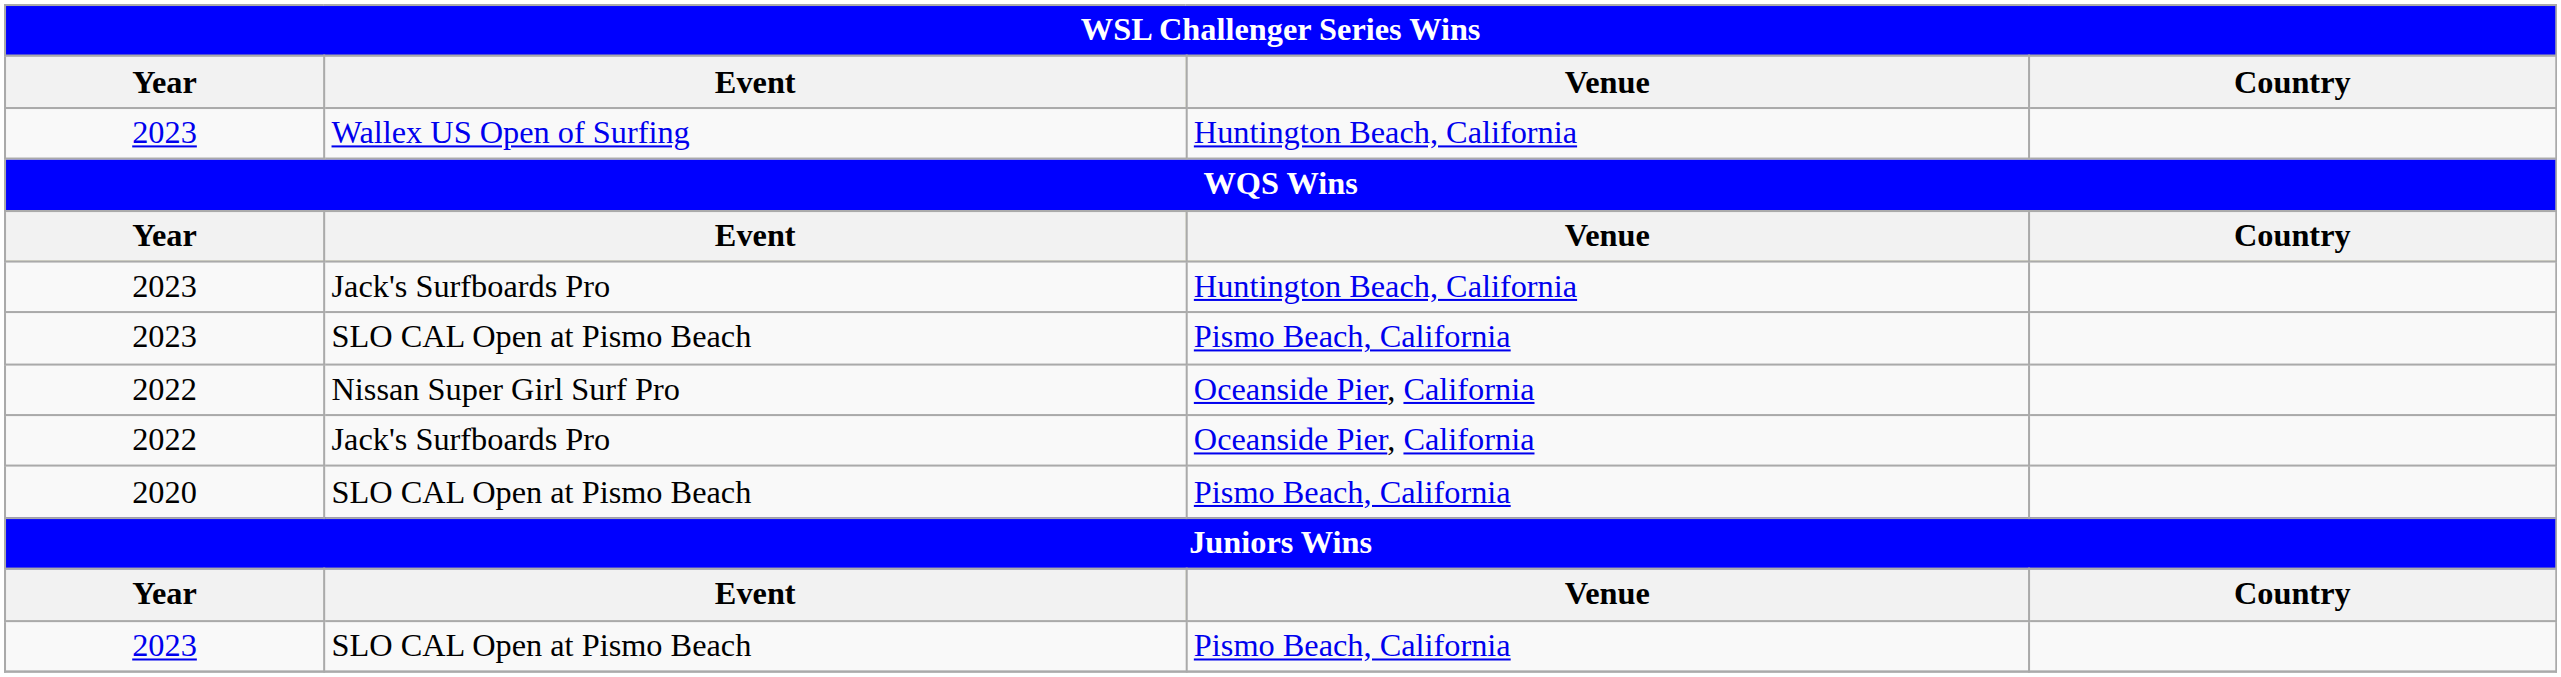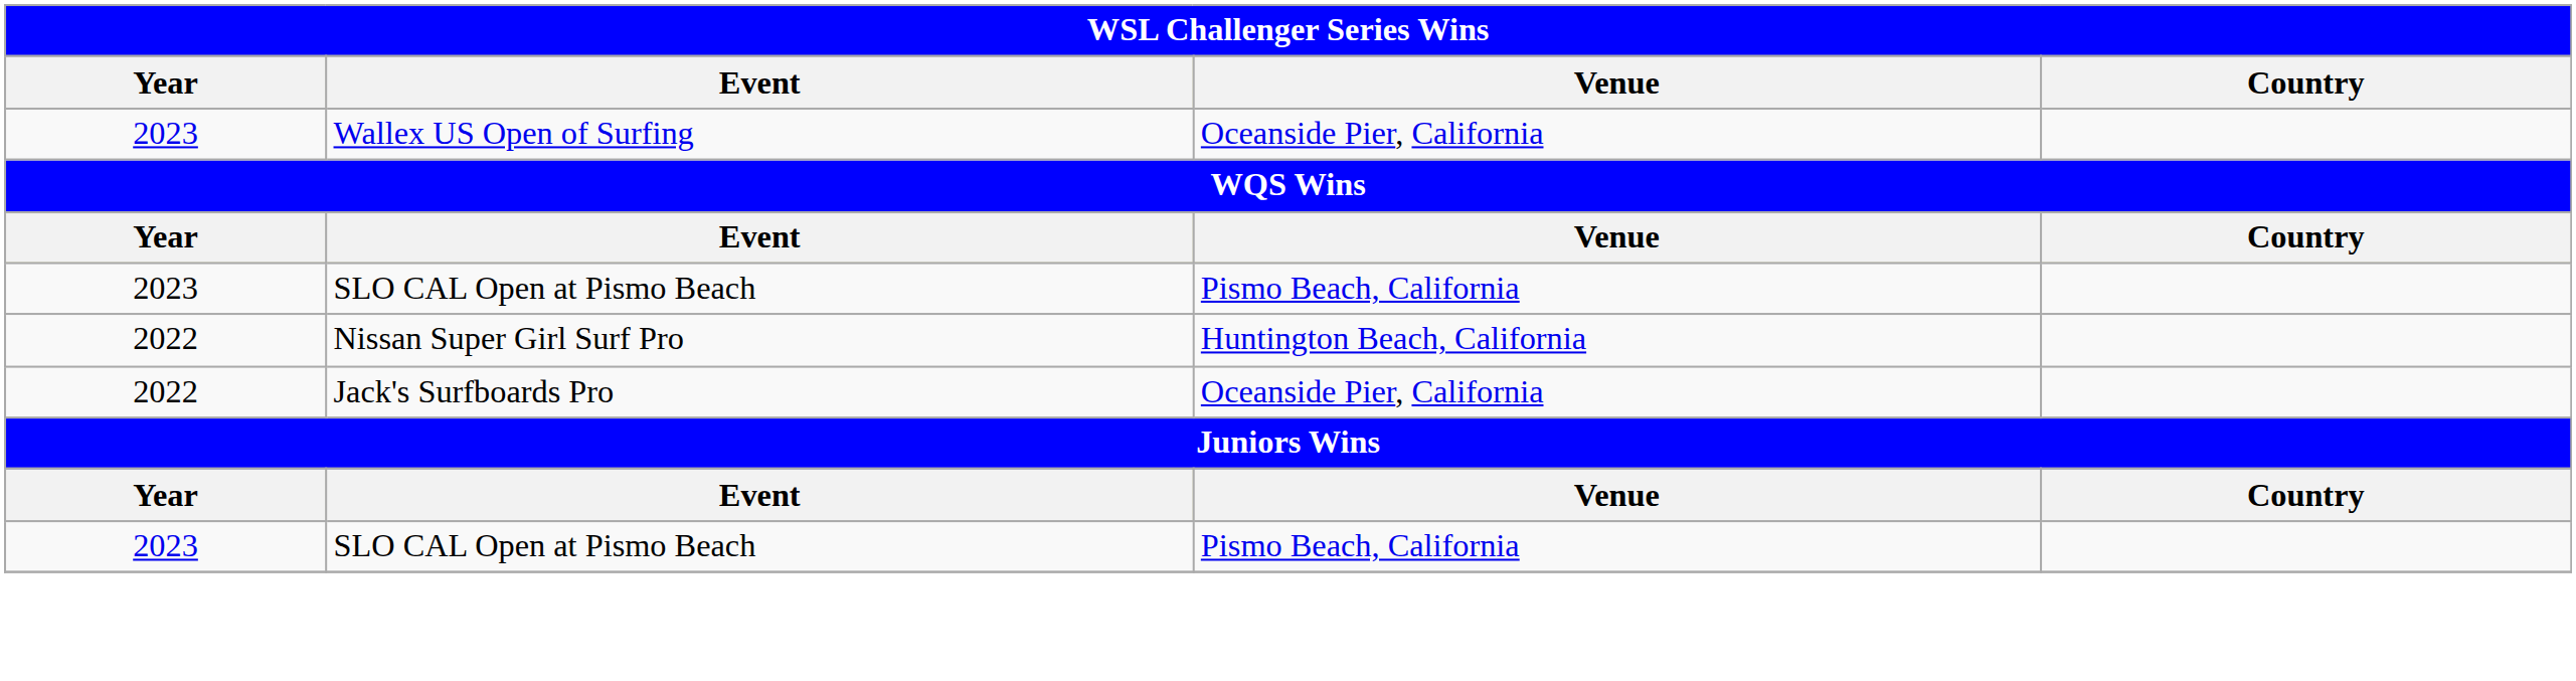Wallex US Open of Surfing | Venue: Huntington Beach, California -> Oceanside Pier, California
- row: 2023 | Jack's Surfboards Pro | Huntington Beach, California
Nissan Super Girl Surf Pro | Venue: Oceanside Pier, California -> Huntington Beach, California
- row: 2020 | SLO CAL Open at Pismo Beach | Pismo Beach, California
